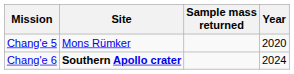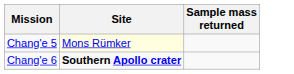- column: Year | 2020 | 2024
Chang'e 5 | Site: no background -> lightyellow background
